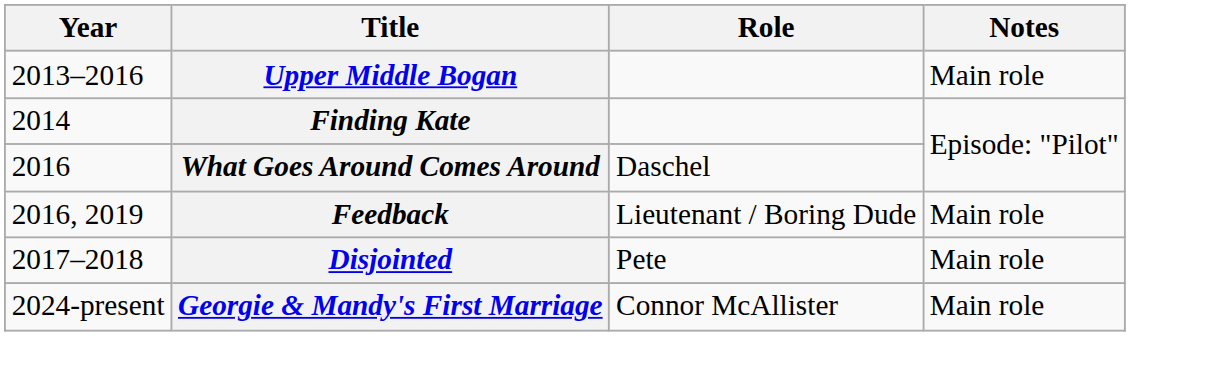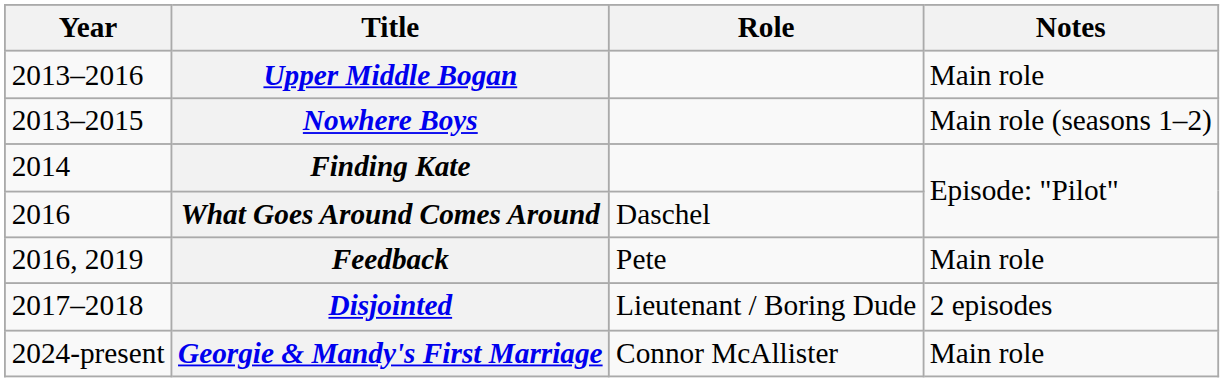+ row: 2013–2015 | Nowhere Boys | Main role (seasons 1–2)
Feedback | Role: Lieutenant / Boring Dude -> Pete
Disjointed | Role: Pete -> Lieutenant / Boring Dude
Disjointed | Notes: Main role -> 2 episodes
